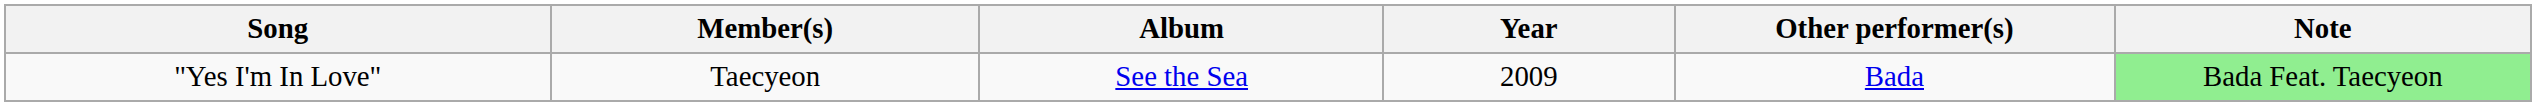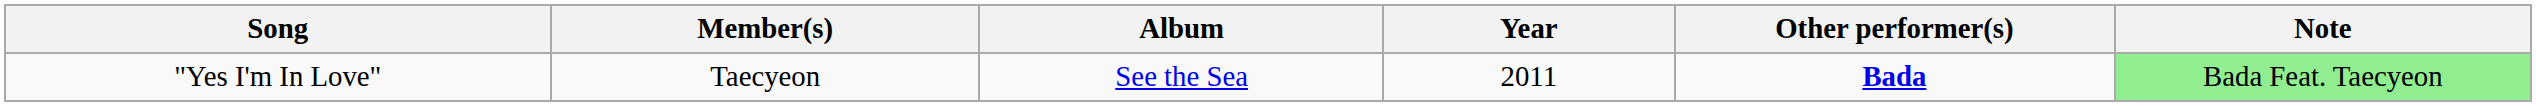"Yes I'm In Love" | Year: 2009 -> 2011
"Yes I'm In Love" | Other performer(s): normal -> bold
